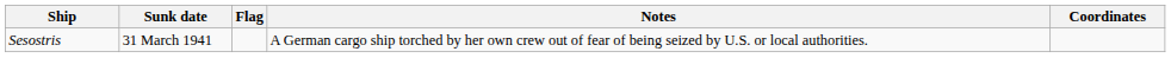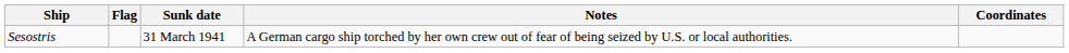columns swapped: Flag <-> Sunk date
